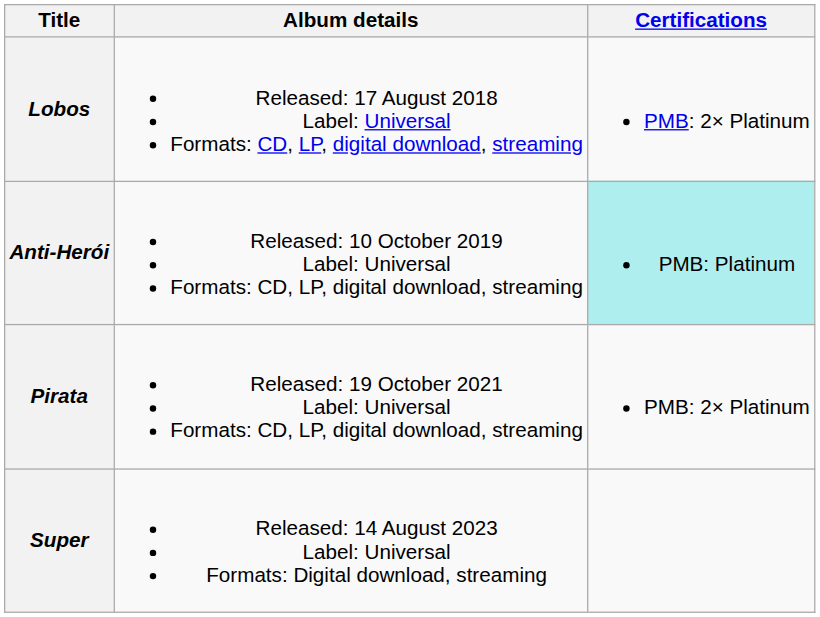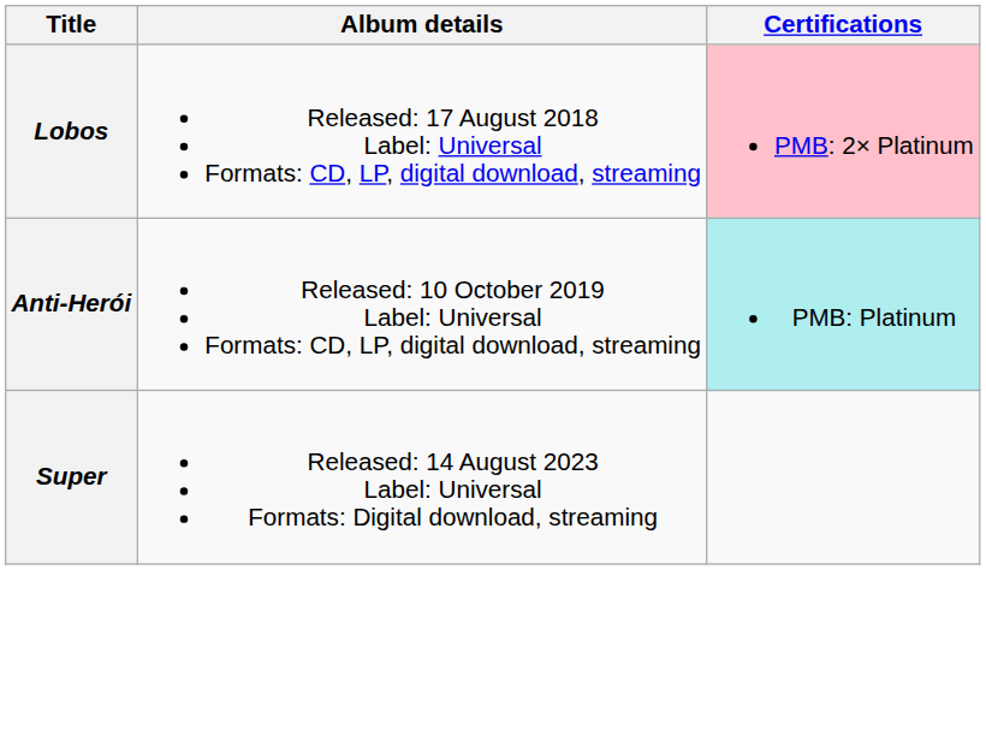Lobos | Certifications: no background -> pink background
- row: Pirata | Released: 19 October 2021 Label: Universal Formats: CD, LP, digital download, streaming | PMB: 2× Platinum
